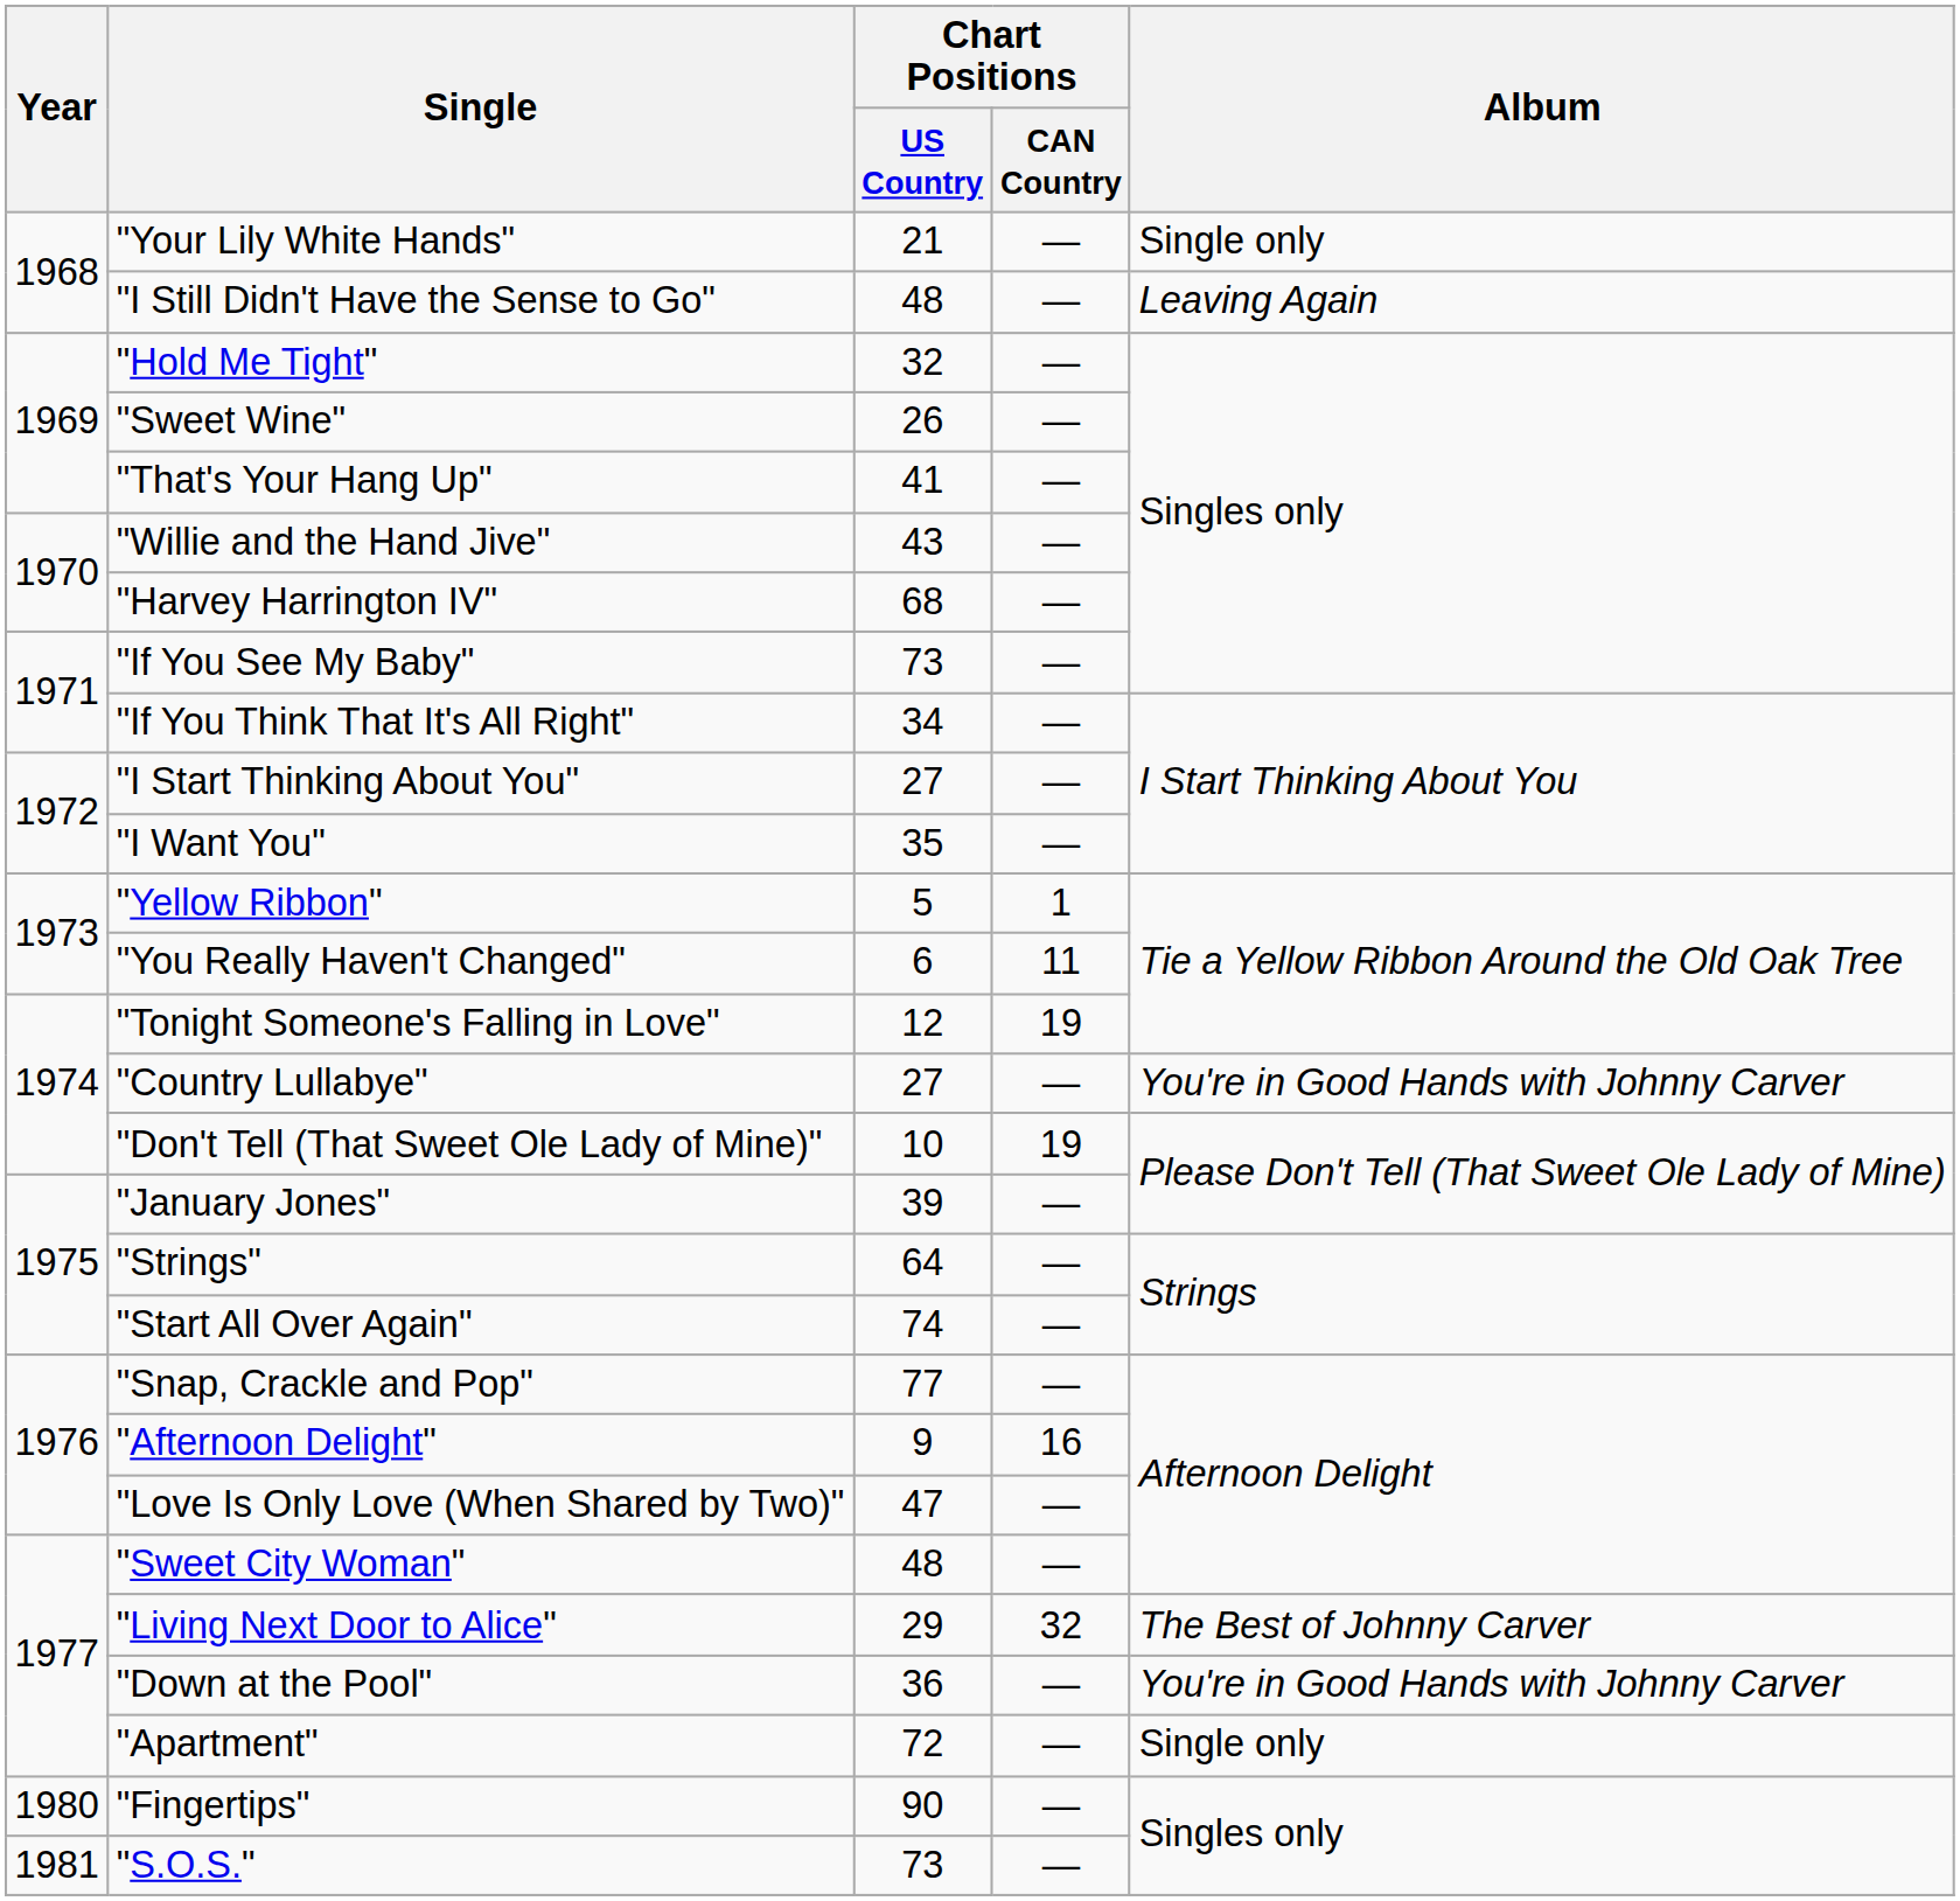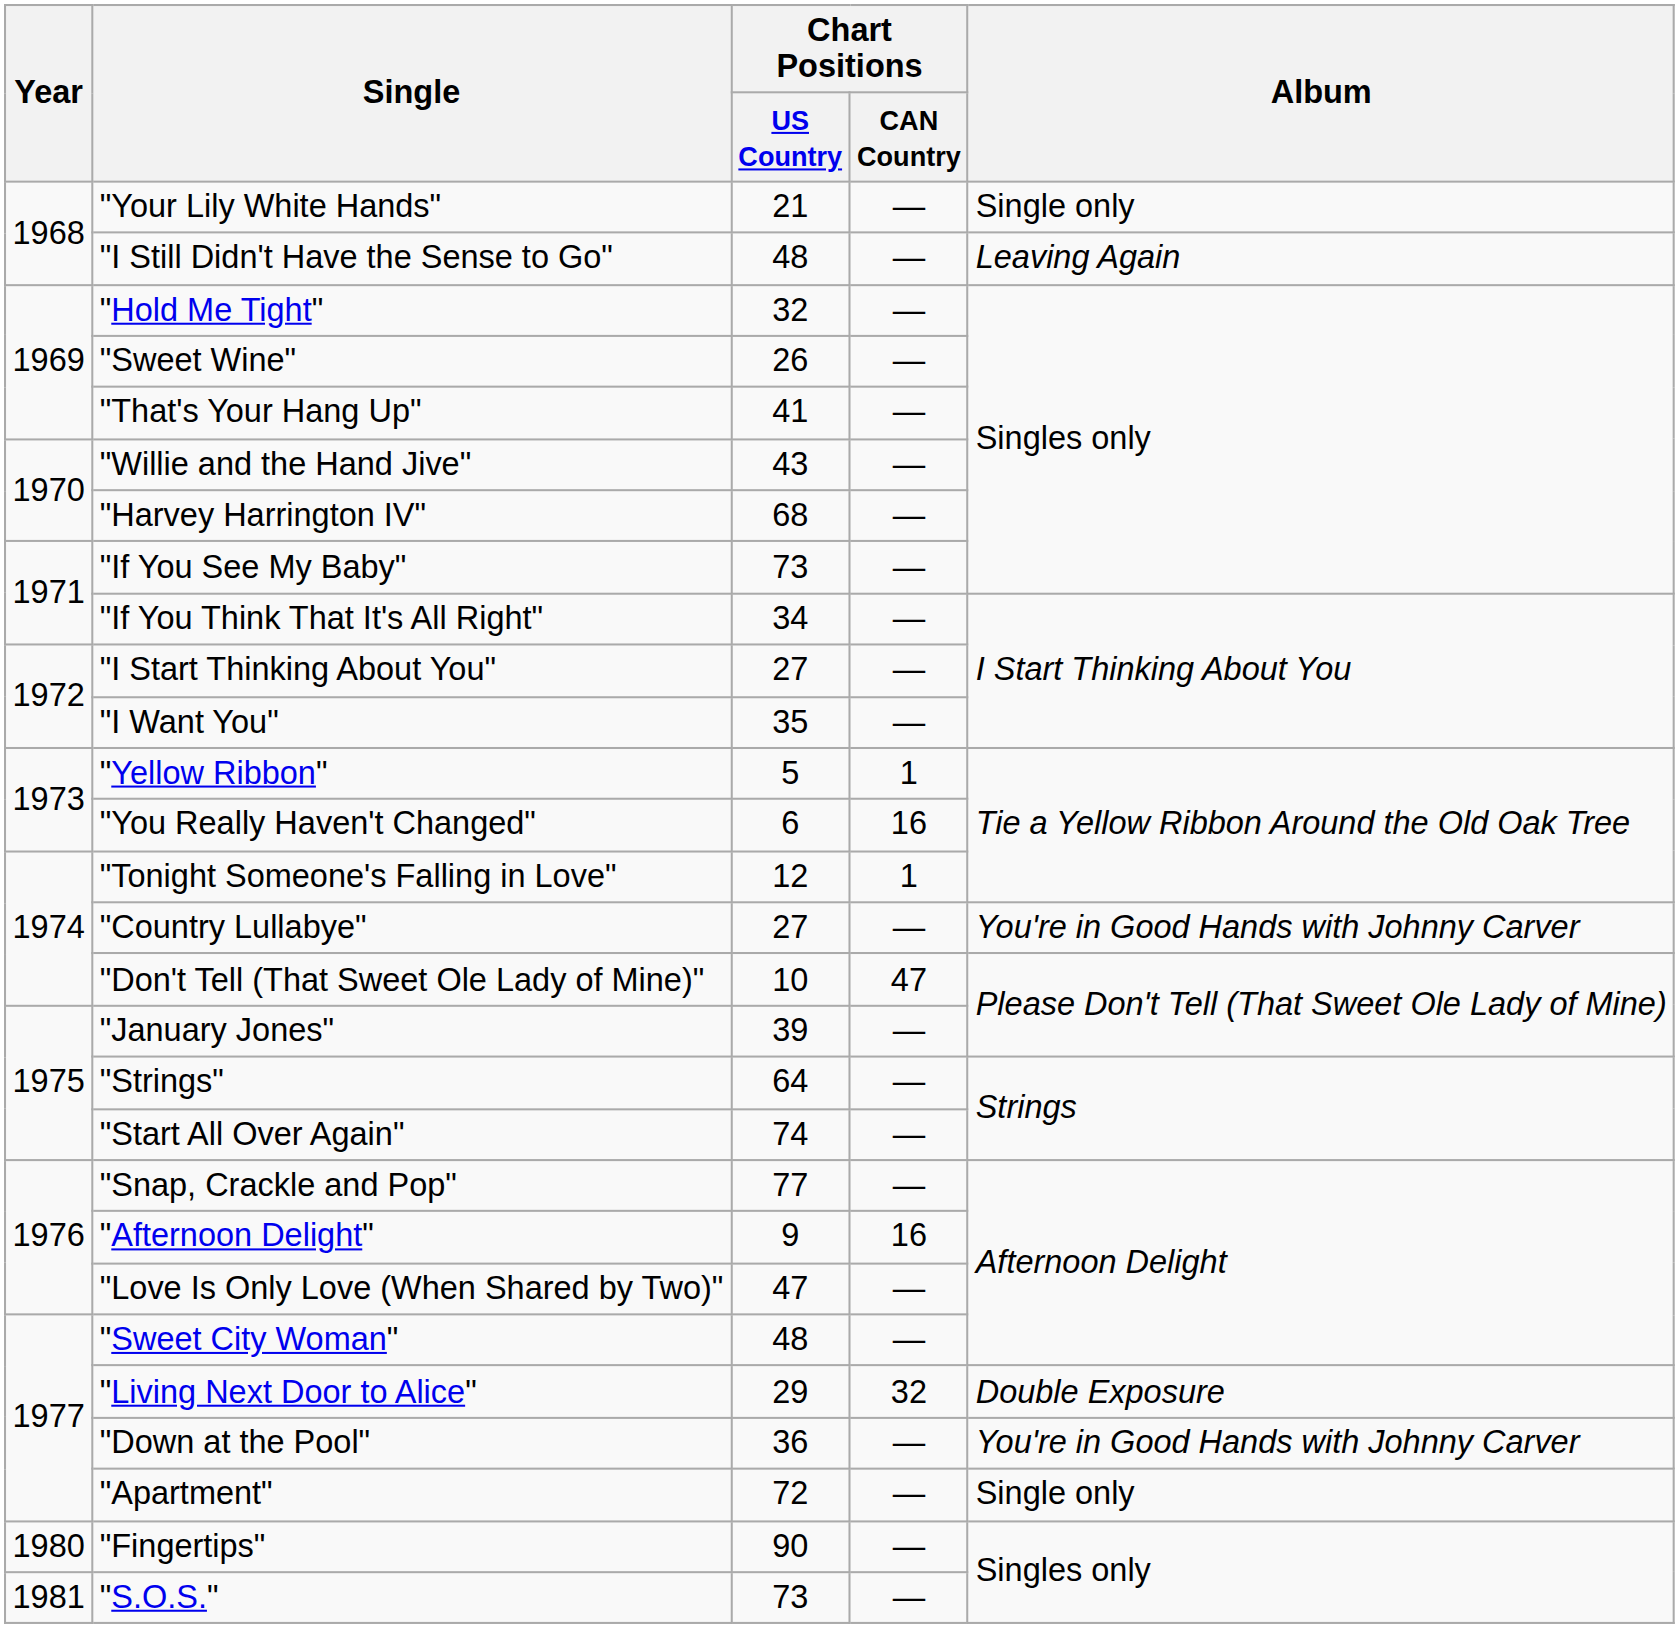"You Really Haven't Changed" | Chart Positions / CAN Country: 11 -> 16
"Tonight Someone's Falling in Love" | Chart Positions / CAN Country: 19 -> 1
"Don't Tell (That Sweet Ole Lady of Mine)" | Chart Positions / CAN Country: 19 -> 47
"Living Next Door to Alice" | Album: The Best of Johnny Carver -> Double Exposure
